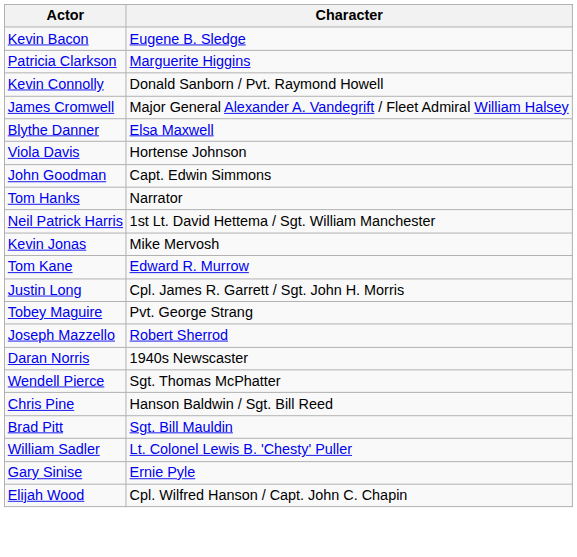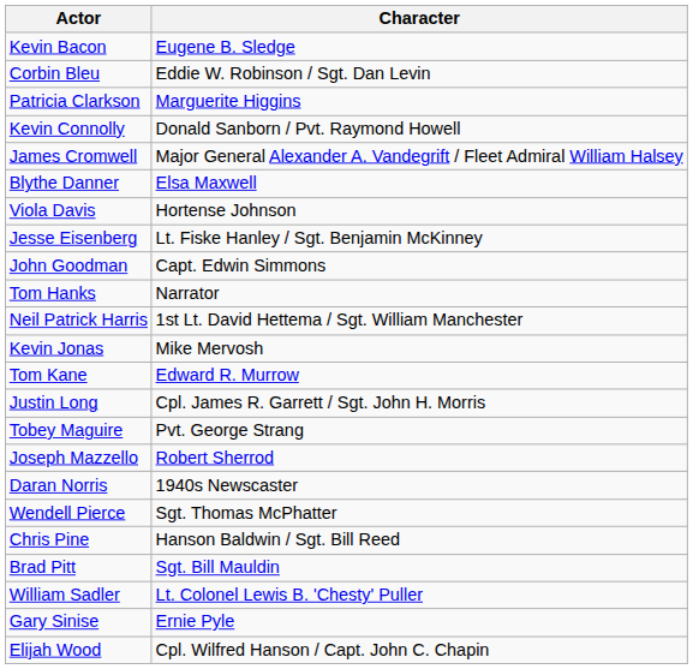+ row: Corbin Bleu | Eddie W. Robinson / Sgt. Dan Levin
+ row: Jesse Eisenberg | Lt. Fiske Hanley / Sgt. Benjamin McKinney
